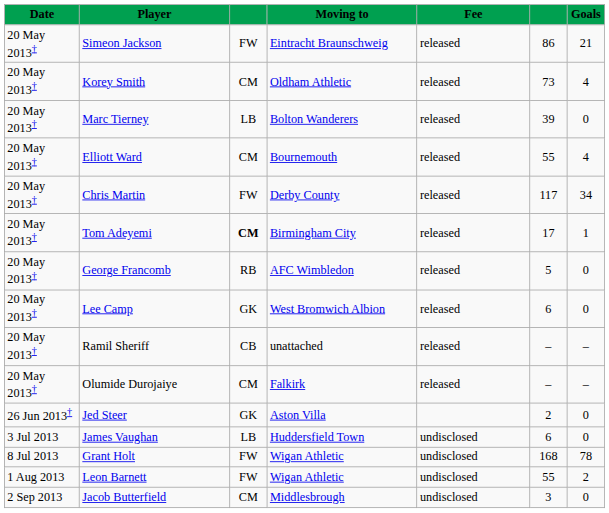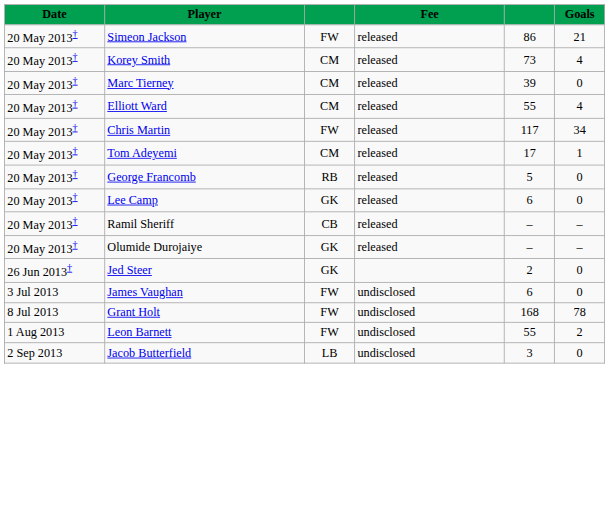- column: Moving to | Eintracht Braunschweig | Oldham Athletic | Bolton Wanderers | Bournemouth | Derby County | Birmingham City | AFC Wimbledon | West Bromwich Albion | unattached | Falkirk | Aston Villa | Huddersfield Town | Wigan Athletic | Wigan Athletic | Middlesbrough
Marc Tierney | column 3: LB -> CM
Tom Adeyemi | column 3: bold -> normal
Olumide Durojaiye | column 3: CM -> GK
James Vaughan | column 3: LB -> FW
Jacob Butterfield | column 3: CM -> LB
